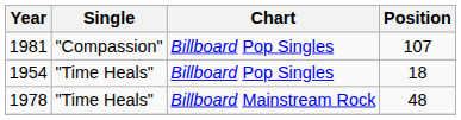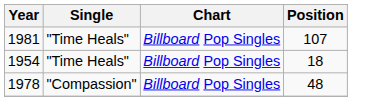107 | Single: "Compassion" -> "Time Heals"
48 | Single: "Time Heals" -> "Compassion"
48 | Chart: Billboard Mainstream Rock -> Billboard Pop Singles
